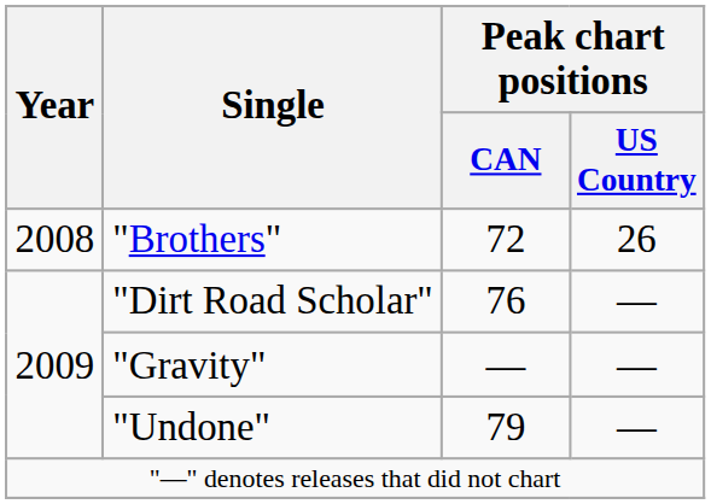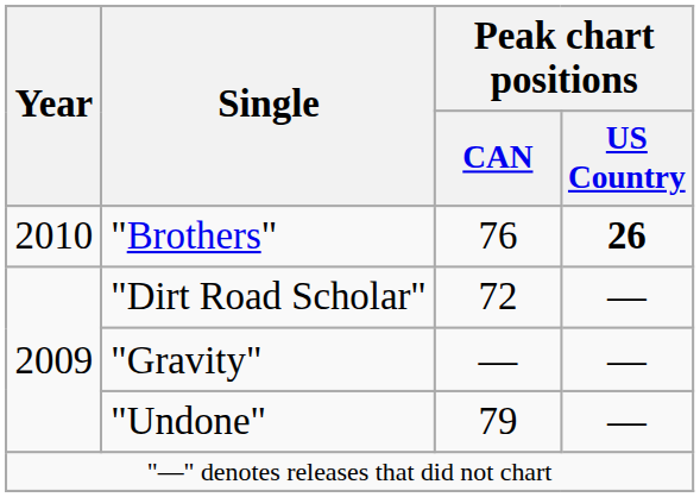"Brothers" | Year: 2008 -> 2010
"Brothers" | Peak chart positions / CAN: 72 -> 76
"Brothers" | Peak chart positions / US Country: normal -> bold
"Dirt Road Scholar" | Peak chart positions / CAN: 76 -> 72
